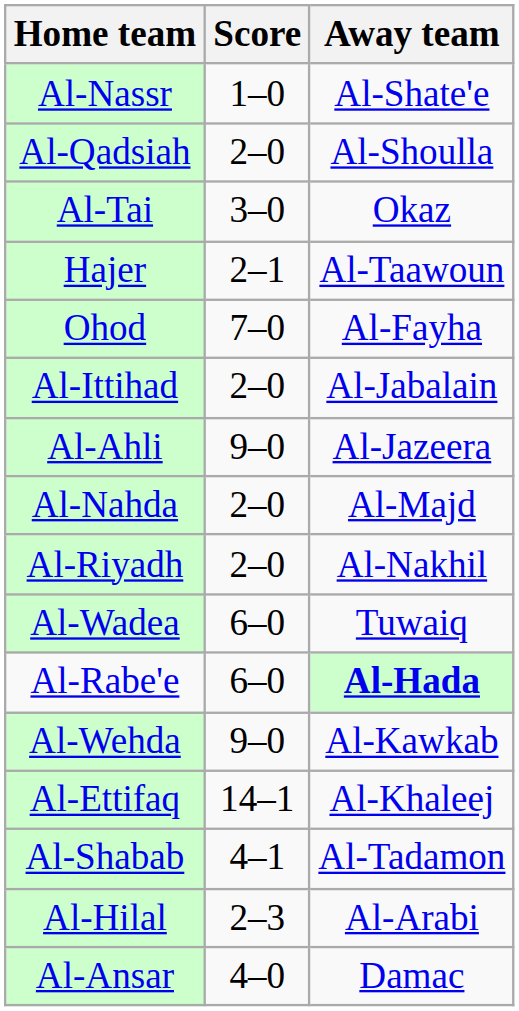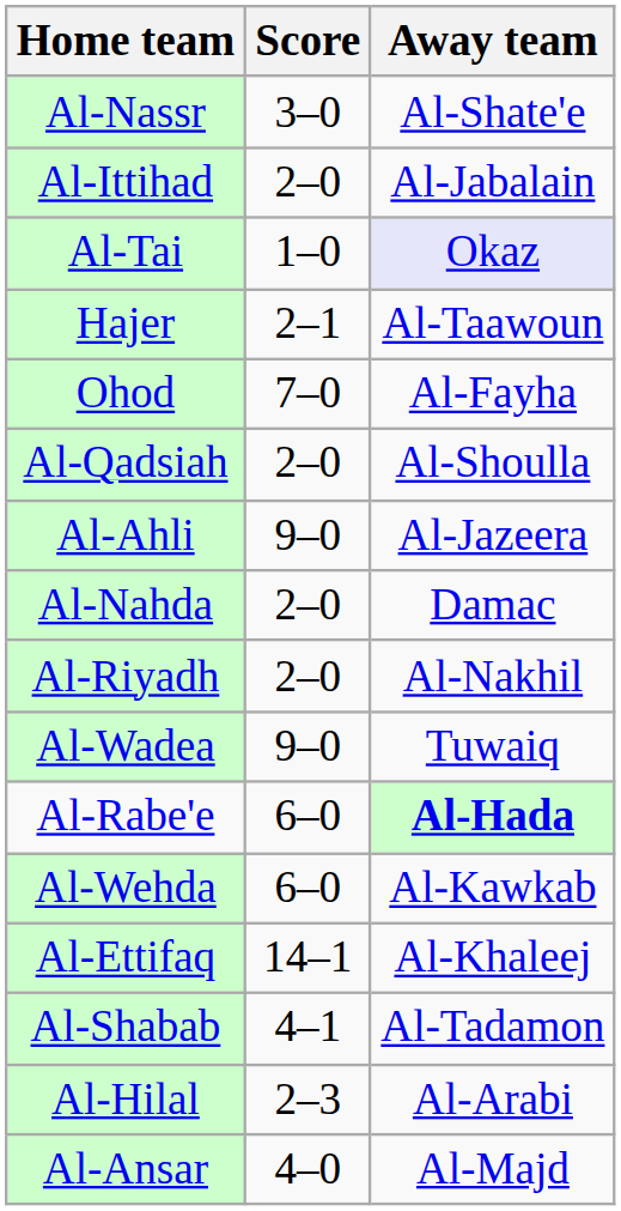Al-Nassr | Score: 1–0 -> 3–0
rows swapped: Al-Ittihad <-> Al-Qadsiah
Al-Tai | Score: 3–0 -> 1–0
Al-Tai | Away team: no background -> lavender background
Al-Nahda | Away team: Al-Majd -> Damac
Al-Wadea | Score: 6–0 -> 9–0
Al-Wehda | Score: 9–0 -> 6–0
Al-Ansar | Away team: Damac -> Al-Majd
